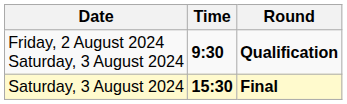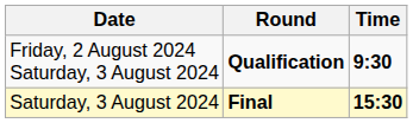columns swapped: Time <-> Round
